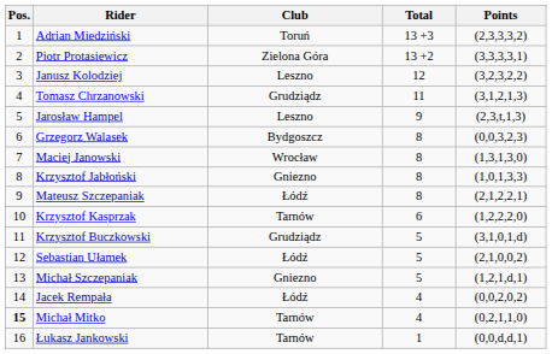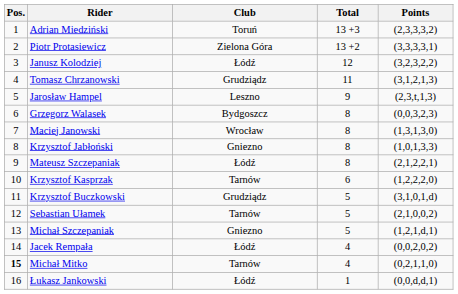Janusz Kolodziej | Club: Leszno -> Łódź
Sebastian Ułamek | Club: Łódź -> Tarnów
Łukasz Jankowski | Club: Tarnów -> Łódź
